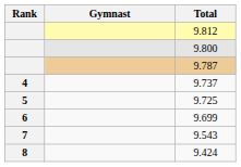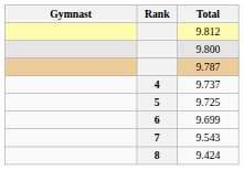columns swapped: Rank <-> Gymnast
